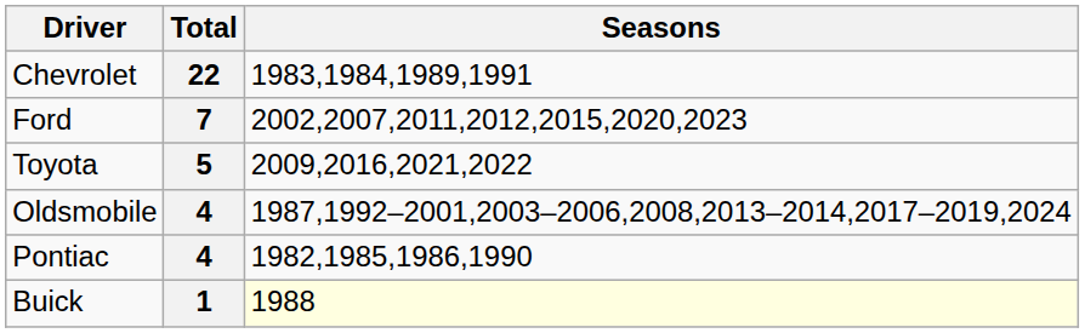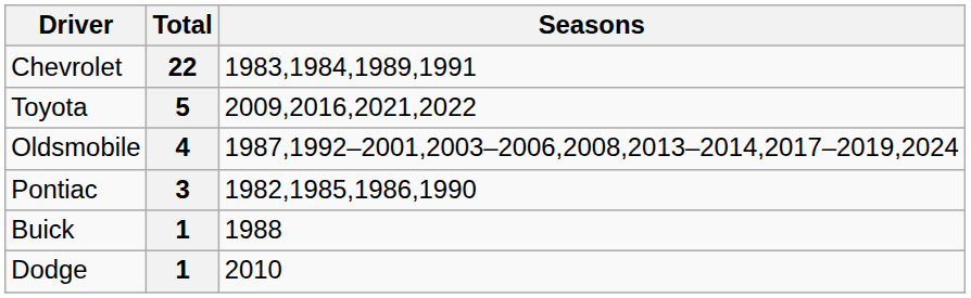- row: Ford | 7 | 2002,2007,2011,2012,2015,2020,2023
Pontiac | Total: 4 -> 3
Buick | Seasons: lightyellow background -> no background
+ row: Dodge | 1 | 2010
